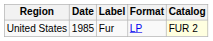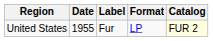United States | Date: 1985 -> 1955
